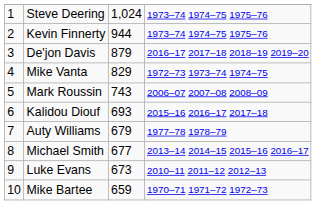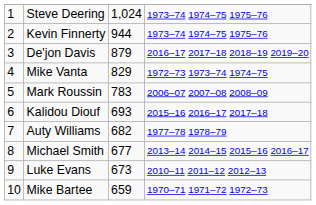Mark Roussin | column 3: 743 -> 783
Auty Williams | column 3: 679 -> 682
